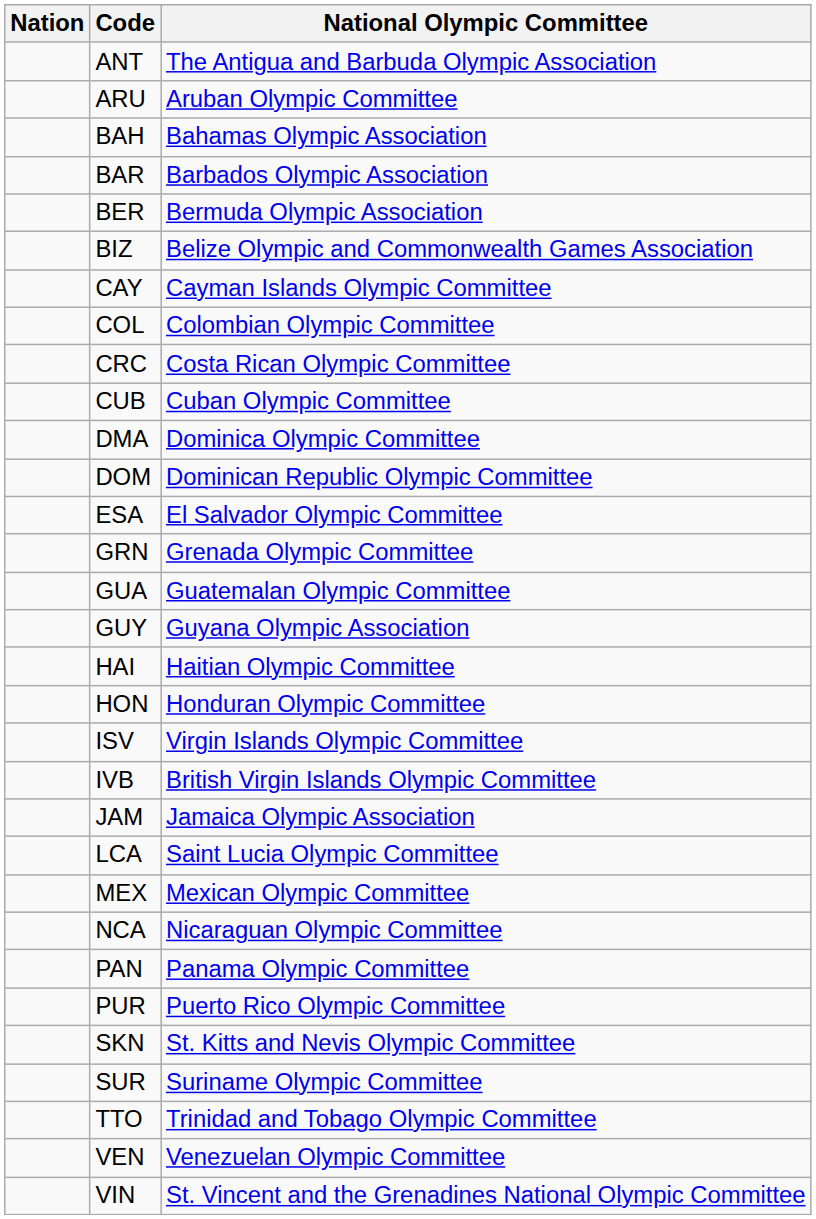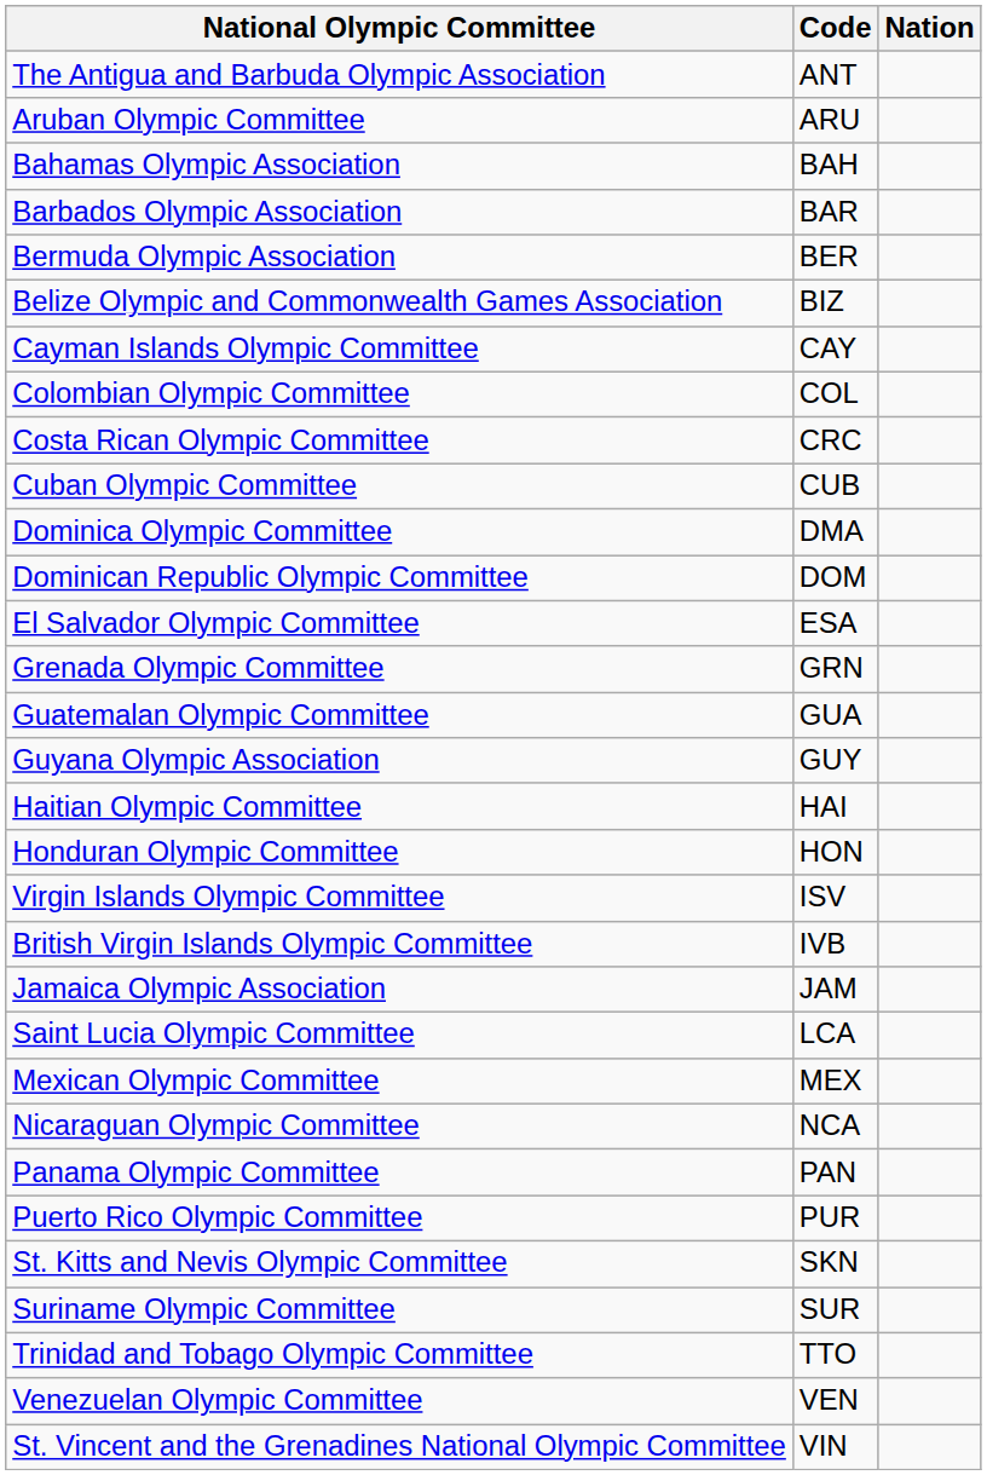columns swapped: Nation <-> National Olympic Committee
